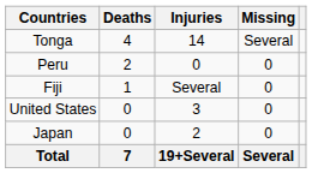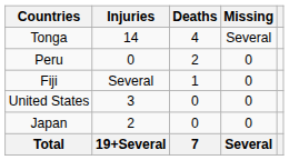columns swapped: Deaths <-> Injuries
